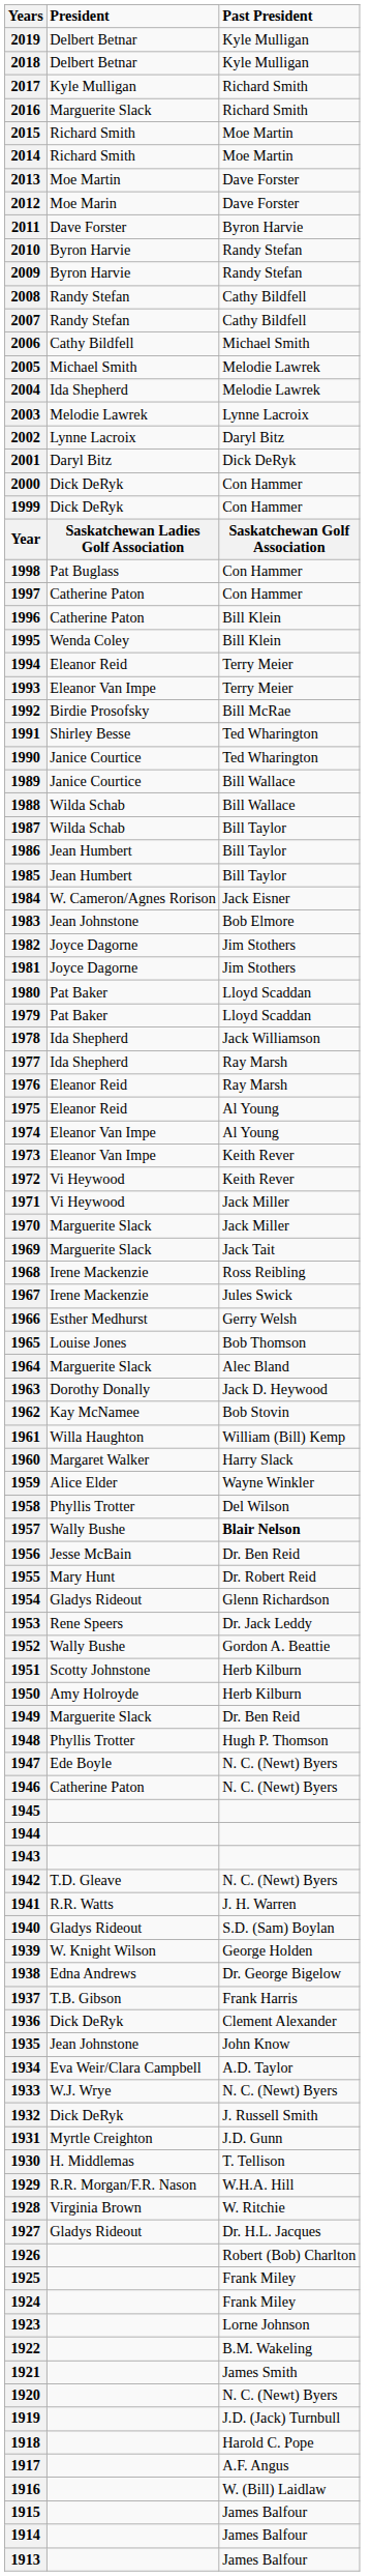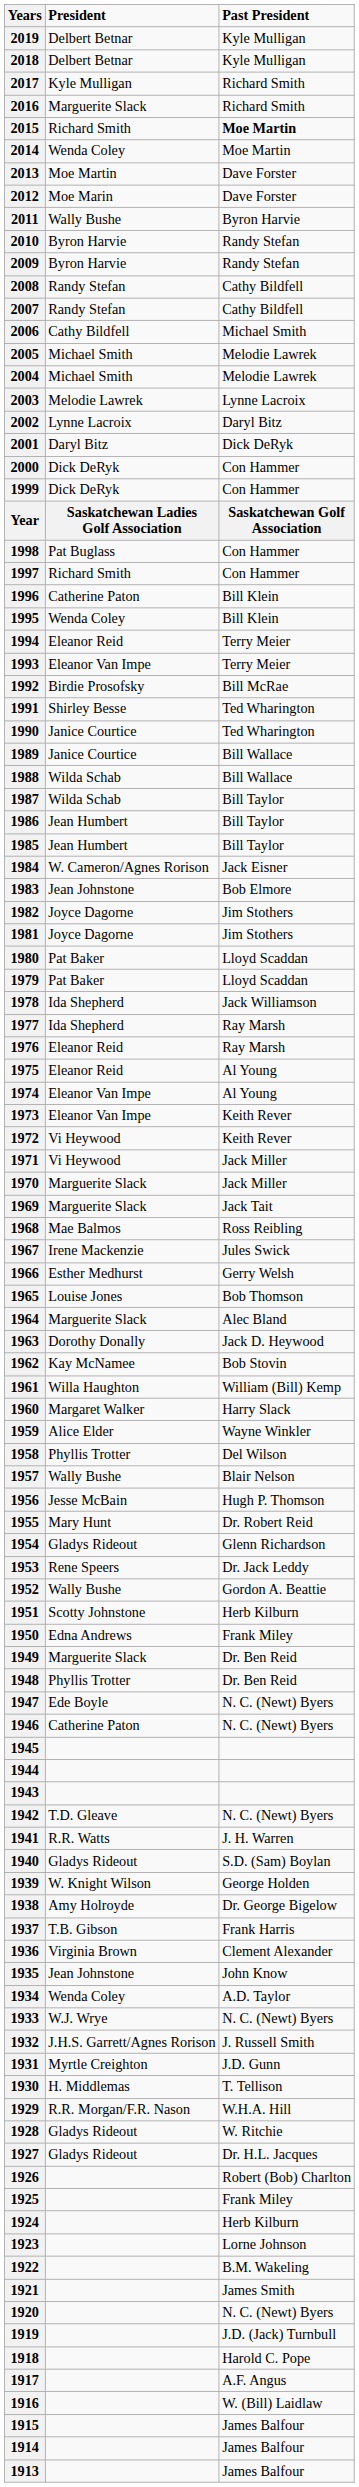2015 | Past President: normal -> bold
2014 | President: Richard Smith -> Wenda Coley
2011 | President: Dave Forster -> Wally Bushe
2004 | President: Ida Shepherd -> Michael Smith
1997 | President: Catherine Paton -> Richard Smith
1968 | President: Irene Mackenzie -> Mae Balmos
1957 | Past President: bold -> normal
1956 | Past President: Dr. Ben Reid -> Hugh P. Thomson
1950 | President: Amy Holroyde -> Edna Andrews
1950 | Past President: Herb Kilburn -> Frank Miley
1948 | Past President: Hugh P. Thomson -> Dr. Ben Reid
1938 | President: Edna Andrews -> Amy Holroyde
1936 | President: Dick DeRyk -> Virginia Brown
1934 | President: Eva Weir/Clara Campbell -> Wenda Coley
1932 | President: Dick DeRyk -> J.H.S. Garrett/Agnes Rorison
1928 | President: Virginia Brown -> Gladys Rideout
1924 | Past President: Frank Miley -> Herb Kilburn
